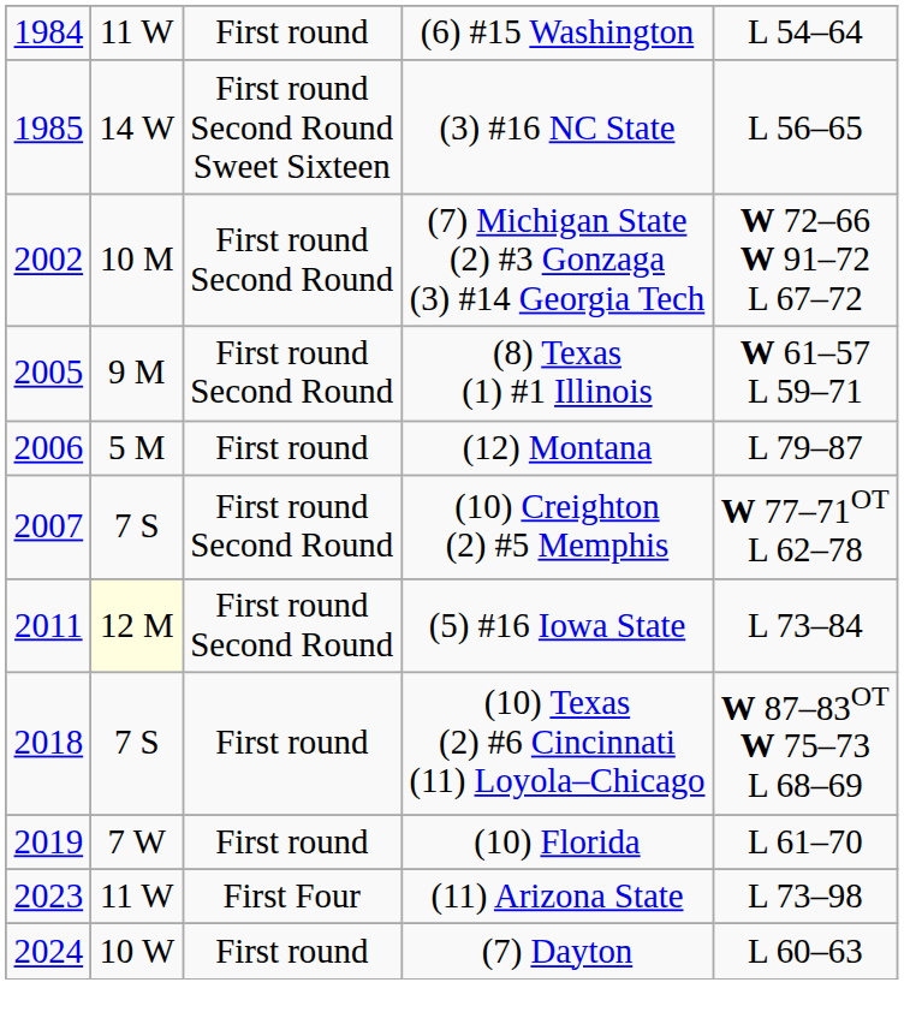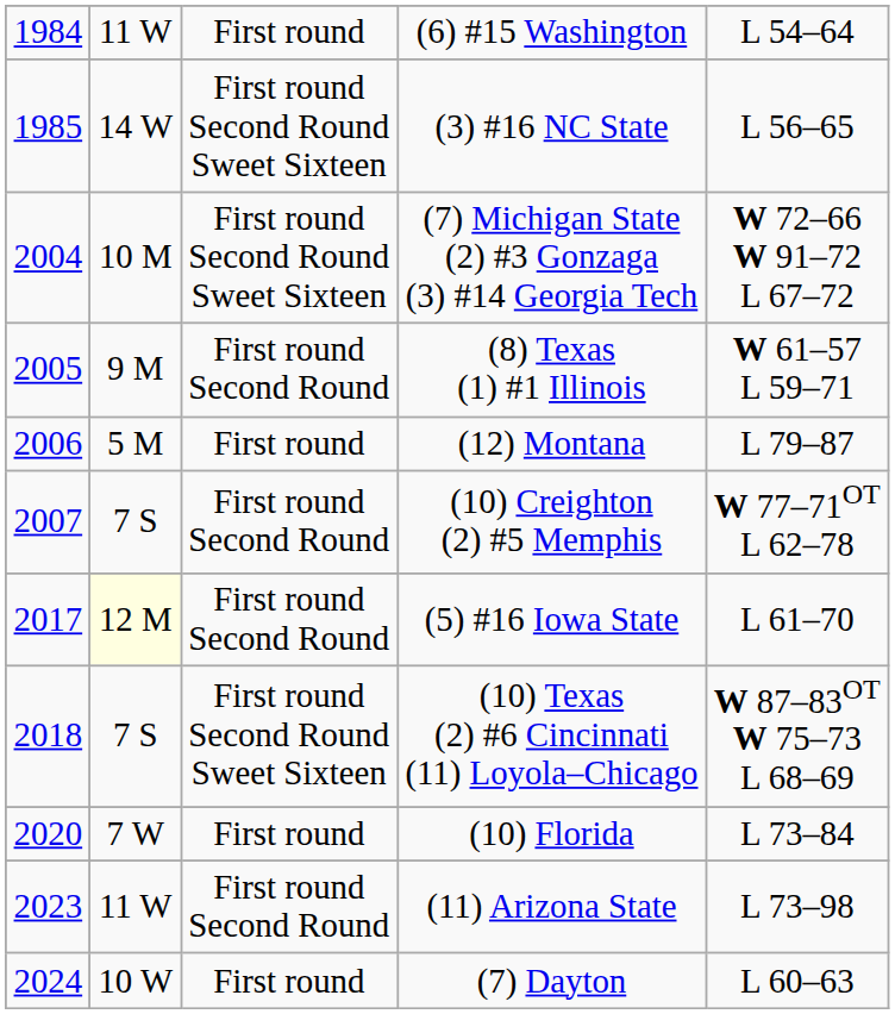(7) Michigan State (2) #3 Gonzaga (3) #14 Georgia Tech | column 1: 2002 -> 2004
(7) Michigan State (2) #3 Gonzaga (3) #14 Georgia Tech | column 3: First round Second Round -> First round Second Round Sweet Sixteen
(5) #16 Iowa State | column 1: 2011 -> 2017
(5) #16 Iowa State | column 5: L 73–84 -> L 61–70
(10) Texas (2) #6 Cincinnati (11) Loyola–Chicago | column 3: First round -> First round Second Round Sweet Sixteen
(10) Florida | column 1: 2019 -> 2020
(10) Florida | column 5: L 61–70 -> L 73–84
(11) Arizona State | column 3: First Four -> First round Second Round
